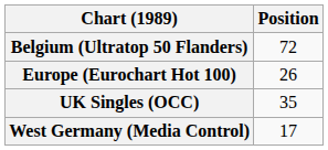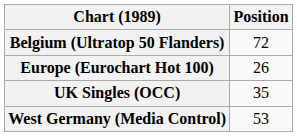West Germany (Media Control) | Position: 17 -> 53
